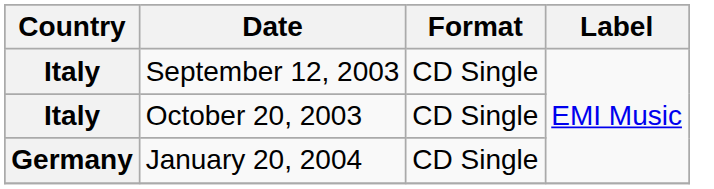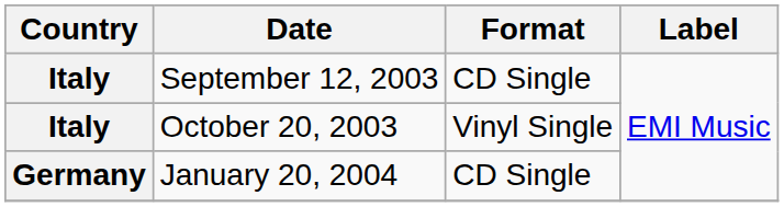October 20, 2003 | Format: CD Single -> Vinyl Single
